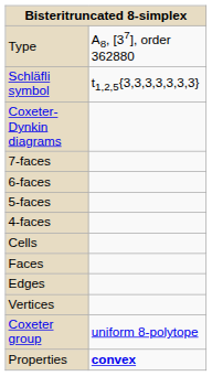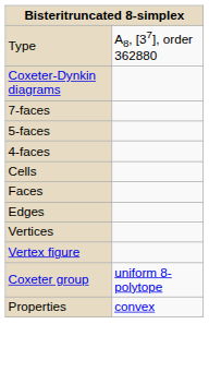- row: Schläfli symbol | t1,2,5{3,3,3,3,3,3,3}
- row: 6-faces
+ row: Vertex figure
Properties | column 2: bold -> normal
